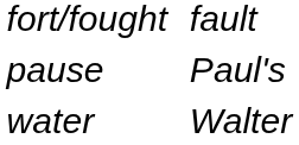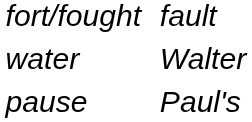rows swapped: pause <-> water
